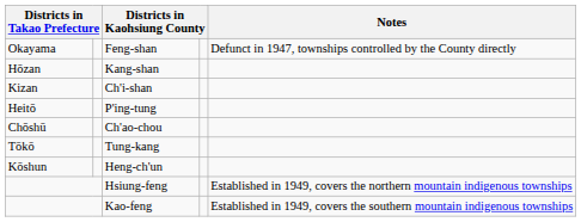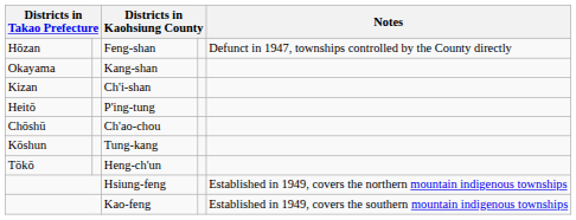Feng-shan | column 1: Okayama -> Hōzan
Kang-shan | column 1: Hōzan -> Okayama
Tung-kang | column 1: Tōkō -> Kōshun
Heng-ch'un | column 1: Kōshun -> Tōkō
